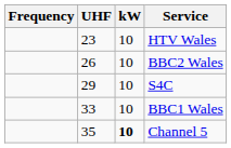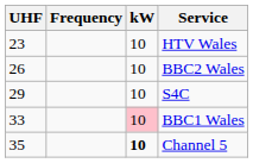columns swapped: Frequency <-> UHF
BBC1 Wales | kW: no background -> pink background
